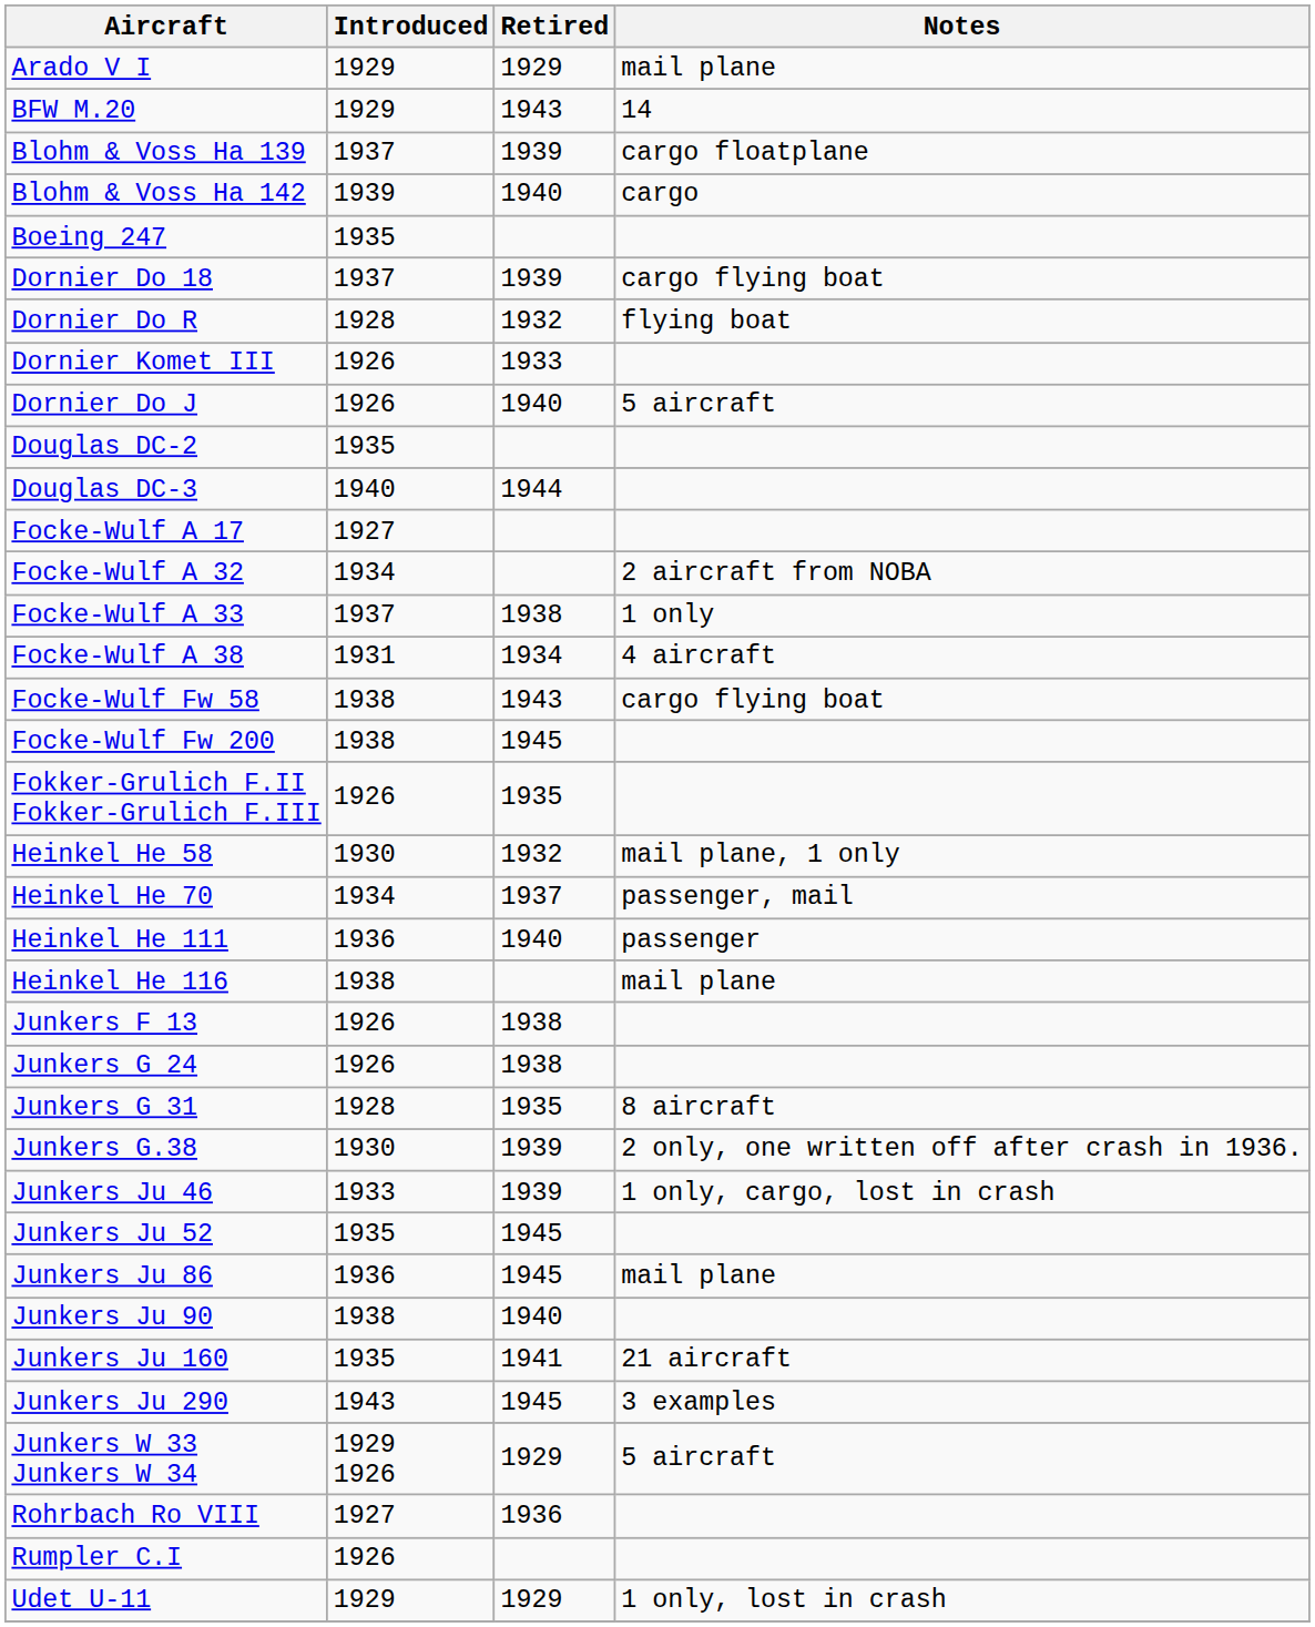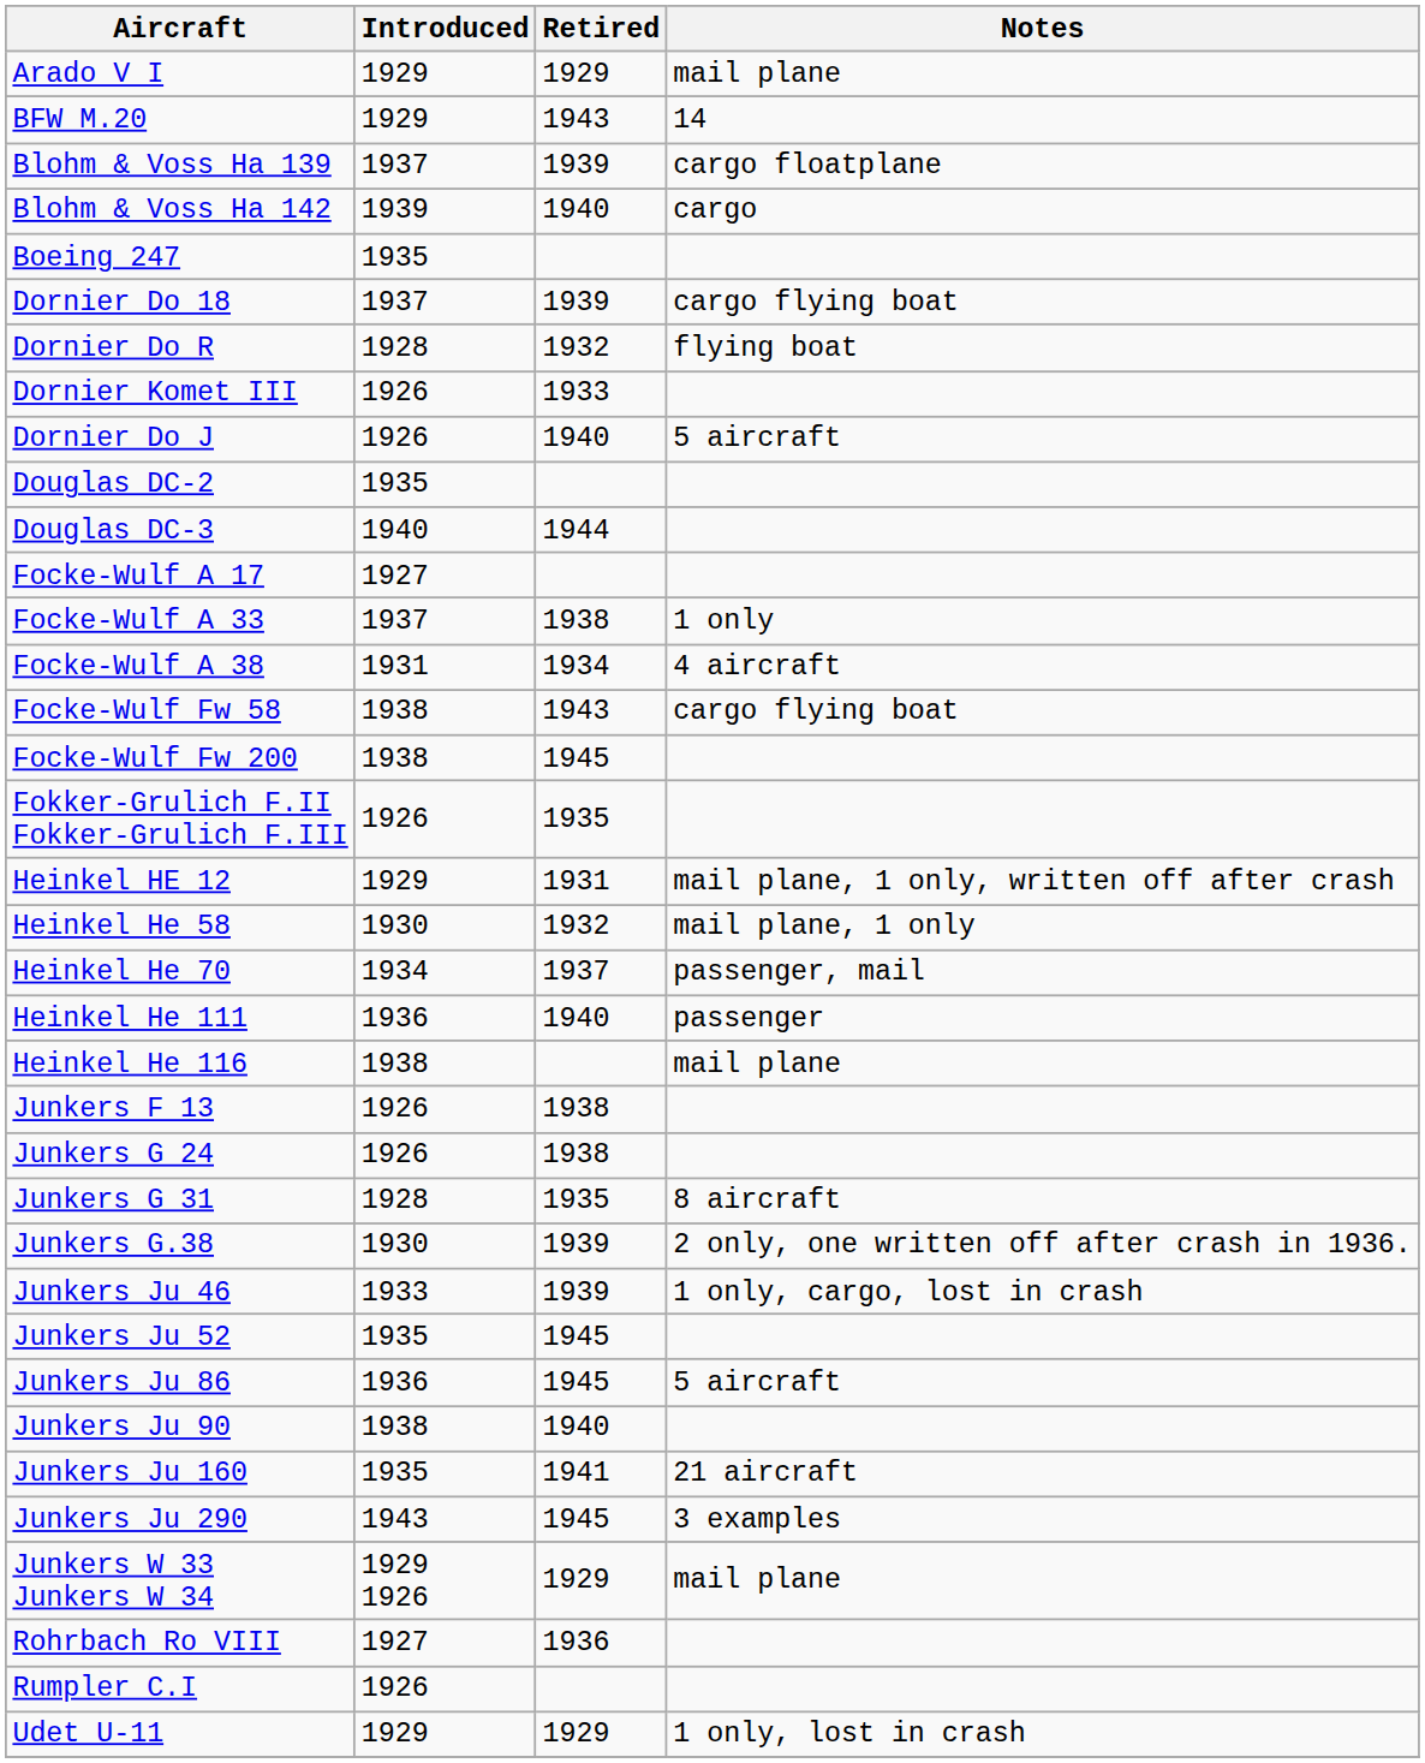- row: Focke-Wulf A 32 | 1934 | 2 aircraft from NOBA
+ row: Heinkel HE 12 | 1929 | 1931 | mail plane, 1 only, written off after crash
Junkers Ju 86 | Notes: mail plane -> 5 aircraft
Junkers W 33 Junkers W 34 | Notes: 5 aircraft -> mail plane
